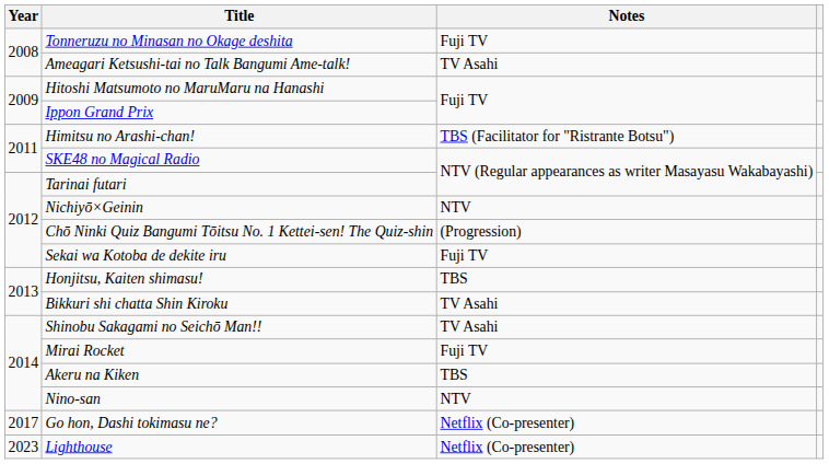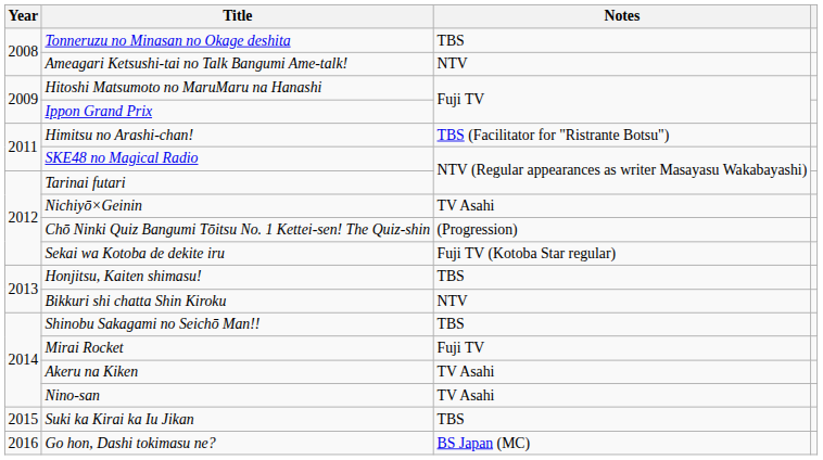Tonneruzu no Minasan no Okage deshita | Notes: Fuji TV -> TBS
Ameagari Ketsushi-tai no Talk Bangumi Ame-talk! | Notes: TV Asahi -> NTV
Nichiyō×Geinin | Notes: NTV -> TV Asahi
Sekai wa Kotoba de dekite iru | Notes: Fuji TV -> Fuji TV (Kotoba Star regular)
Bikkuri shi chatta Shin Kiroku | Notes: TV Asahi -> NTV
Shinobu Sakagami no Seichō Man!! | Notes: TV Asahi -> TBS
Akeru na Kiken | Notes: TBS -> TV Asahi
Nino-san | Notes: NTV -> TV Asahi
+ row: 2015 | Suki ka Kirai ka Iu Jikan | TBS
Go hon, Dashi tokimasu ne? | Year: 2017 -> 2016
Go hon, Dashi tokimasu ne? | Notes: Netflix (Co-presenter) -> BS Japan (MC)
- row: 2023 | Lighthouse | Netflix (Co-presenter)
